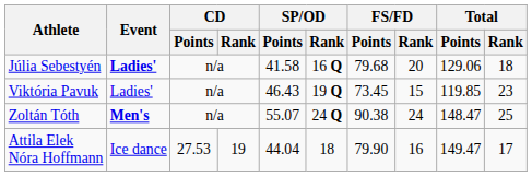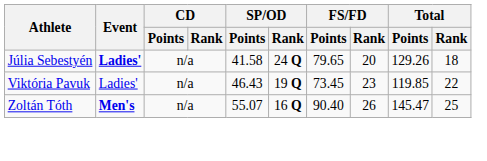Júlia Sebestyén | SP/OD / Rank: 16 Q -> 24 Q
Júlia Sebestyén | FS/FD / Points: 79.68 -> 79.65
Júlia Sebestyén | Total / Points: 129.06 -> 129.26
Viktória Pavuk | FS/FD / Rank: 15 -> 23
Viktória Pavuk | Total / Rank: 23 -> 22
Zoltán Tóth | SP/OD / Rank: 24 Q -> 16 Q
Zoltán Tóth | FS/FD / Points: 90.38 -> 90.40
Zoltán Tóth | FS/FD / Rank: 24 -> 26
Zoltán Tóth | Total / Points: 148.47 -> 145.47
- row: Attila Elek Nóra Hoffmann | Ice dance | 27.53 | 19 | 44.04 | 18 | 79.90 | 16 | 149.47 | 17
